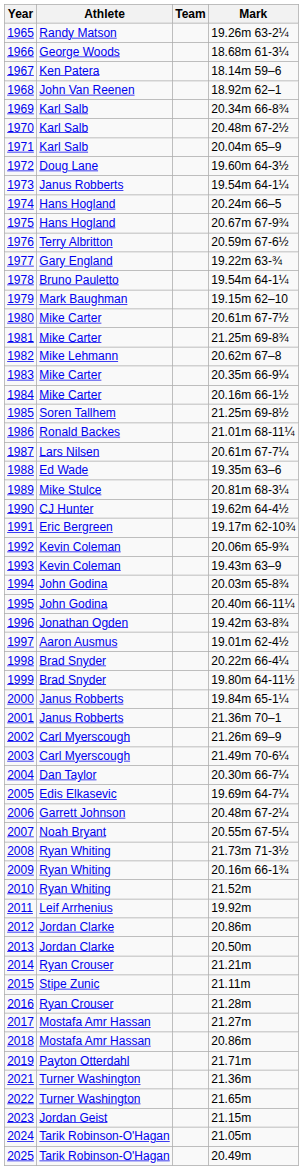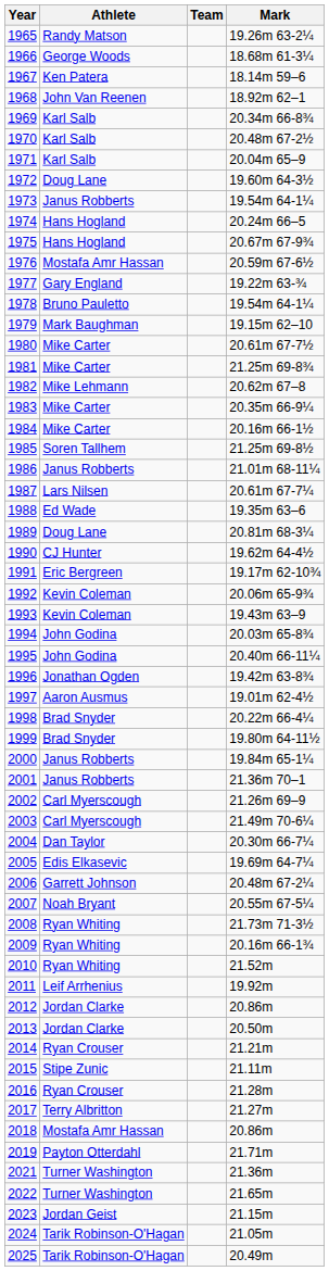1976 | Athlete: Terry Albritton -> Mostafa Amr Hassan
1986 | Athlete: Ronald Backes -> Janus Robberts
1989 | Athlete: Mike Stulce -> Doug Lane
2017 | Athlete: Mostafa Amr Hassan -> Terry Albritton
